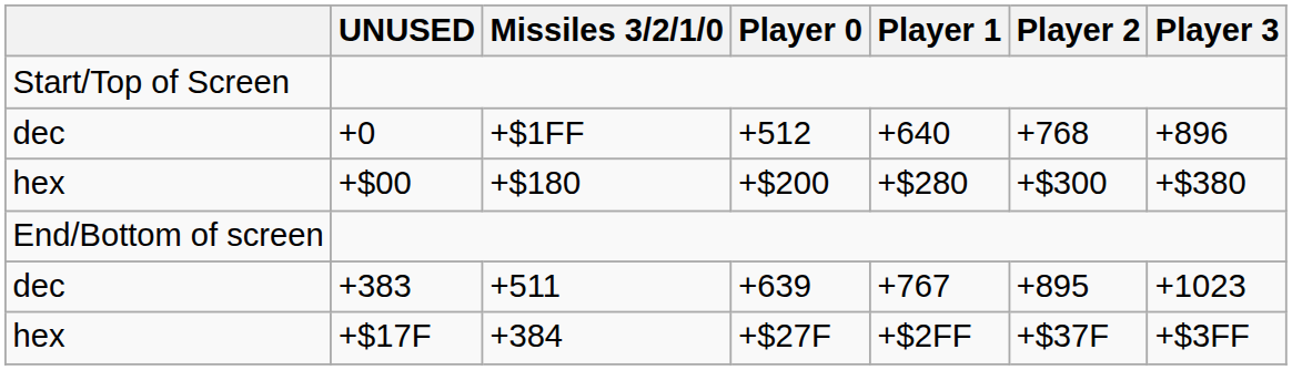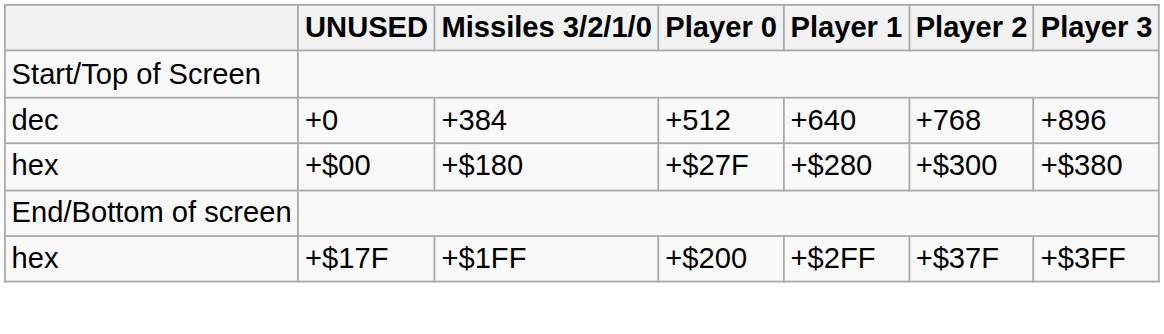+0 | Missiles 3/2/1/0: +$1FF -> +384
+$00 | Player 0: +$200 -> +$27F
- row: dec | +383 | +511 | +639 | +767 | +895 | +1023
+$17F | Missiles 3/2/1/0: +384 -> +$1FF
+$17F | Player 0: +$27F -> +$200
